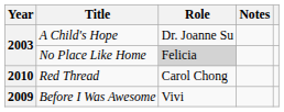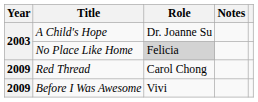Red Thread | Year: 2010 -> 2009
